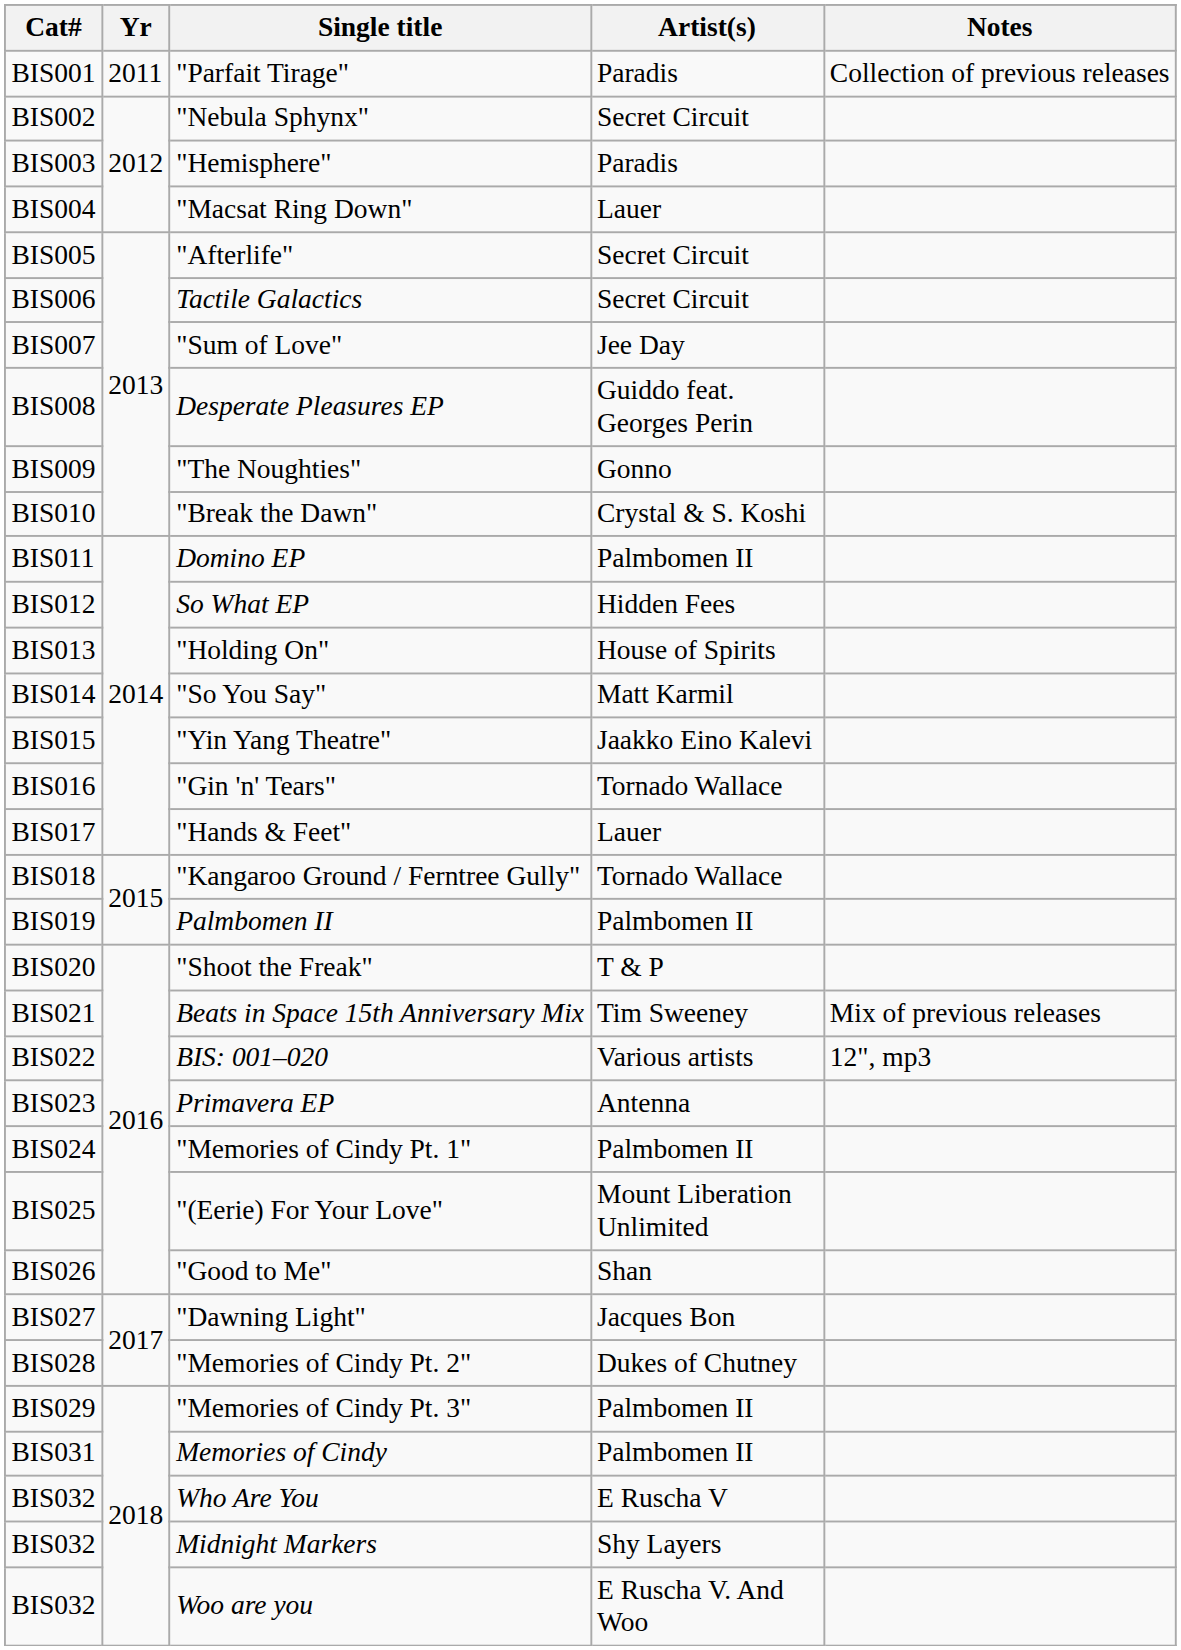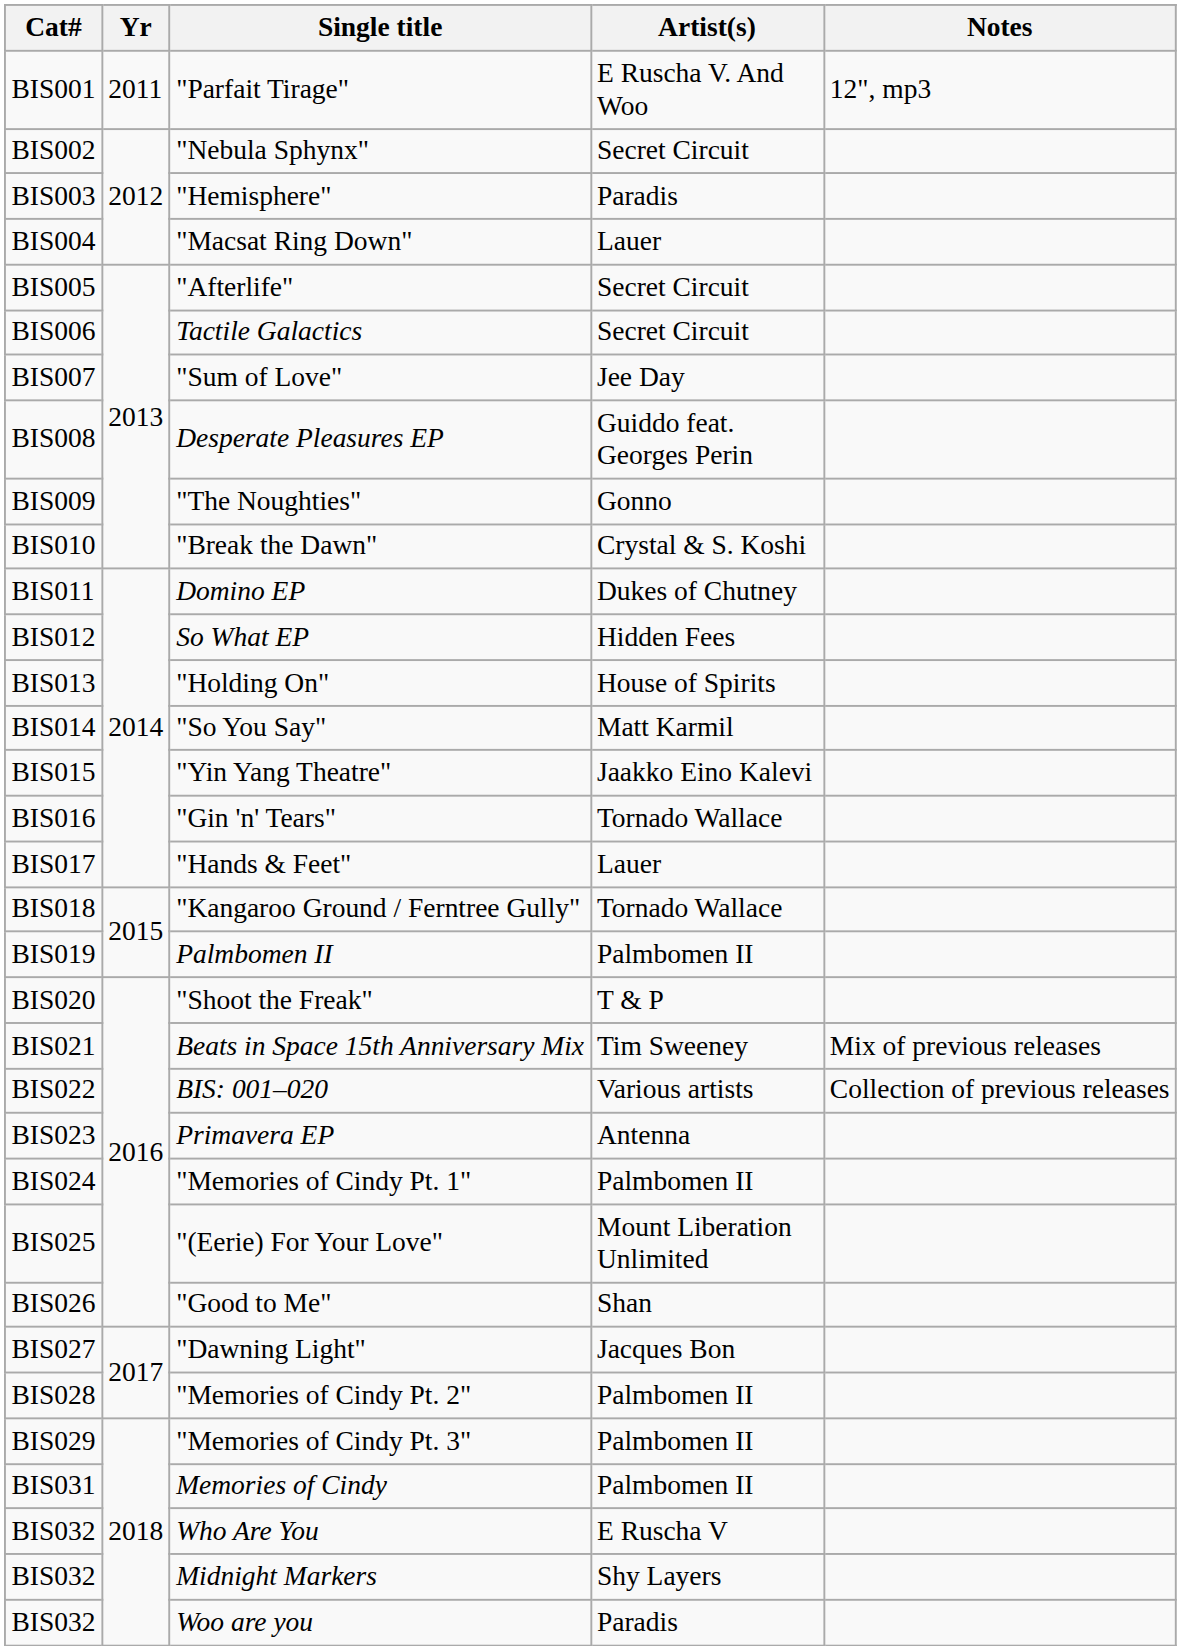"Parfait Tirage" | Artist(s): Paradis -> E Ruscha V. And Woo
"Parfait Tirage" | Notes: Collection of previous releases -> 12", mp3
Domino EP | Artist(s): Palmbomen II -> Dukes of Chutney
BIS: 001–020 | Notes: 12", mp3 -> Collection of previous releases
"Memories of Cindy Pt. 2" | Artist(s): Dukes of Chutney -> Palmbomen II
Woo are you | Artist(s): E Ruscha V. And Woo -> Paradis
